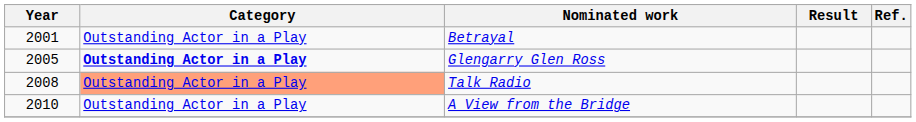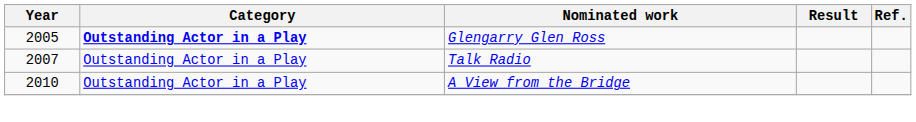- row: 2001 | Outstanding Actor in a Play | Betrayal
Talk Radio | Year: 2008 -> 2007
Talk Radio | Category: lightsalmon background -> no background
